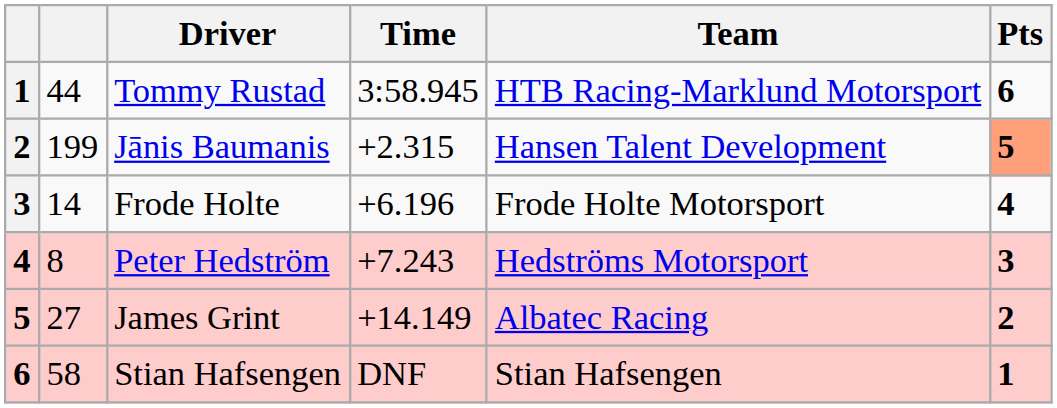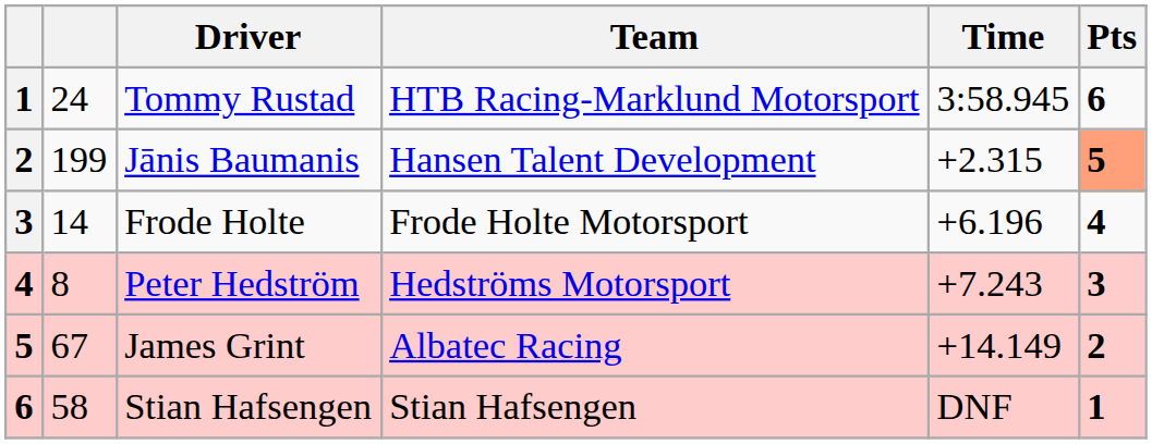columns swapped: Team <-> Time
Tommy Rustad | column 2: 44 -> 24
James Grint | column 2: 27 -> 67
